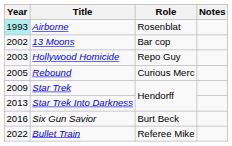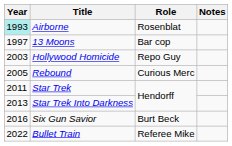13 Moons | Year: 2002 -> 1997
Star Trek | Year: 2009 -> 2011
